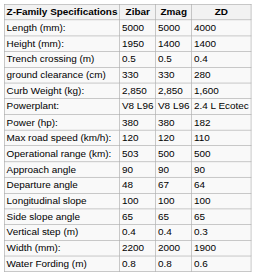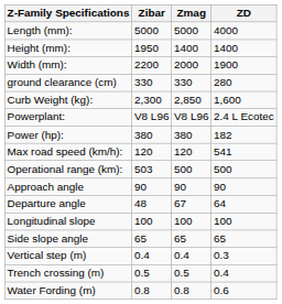rows swapped: Width (mm): <-> Trench crossing (m)
Curb Weight (kg): | Zibar: 2,850 -> 2,300
Max road speed (km/h): | ZD: 110 -> 541
